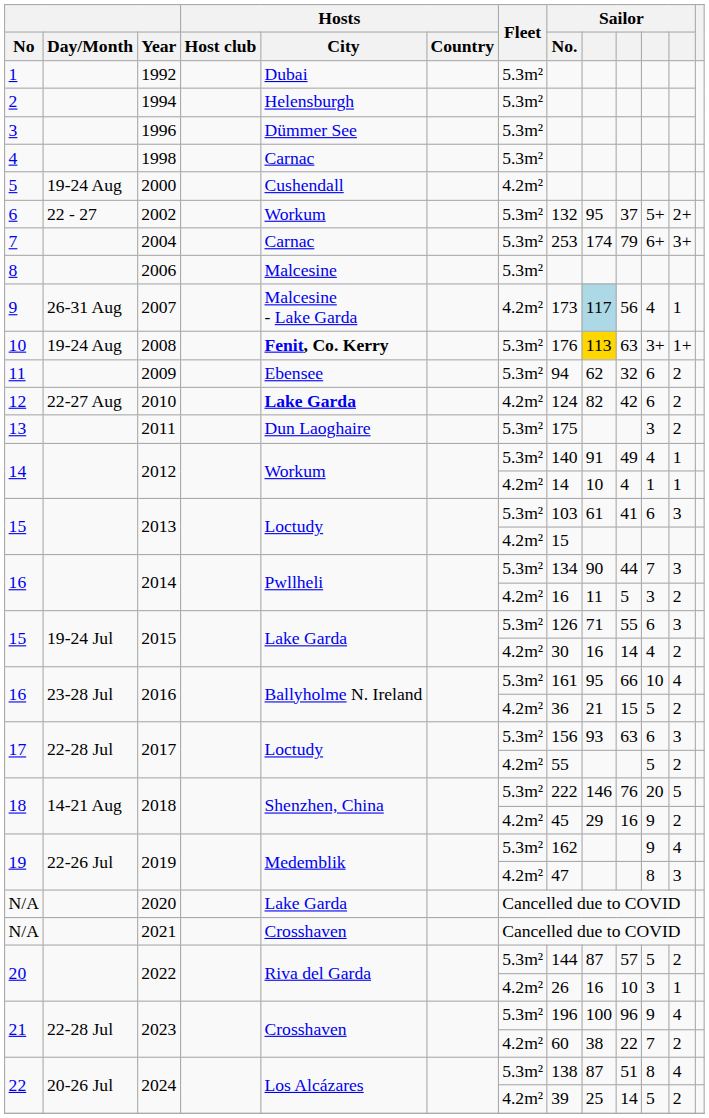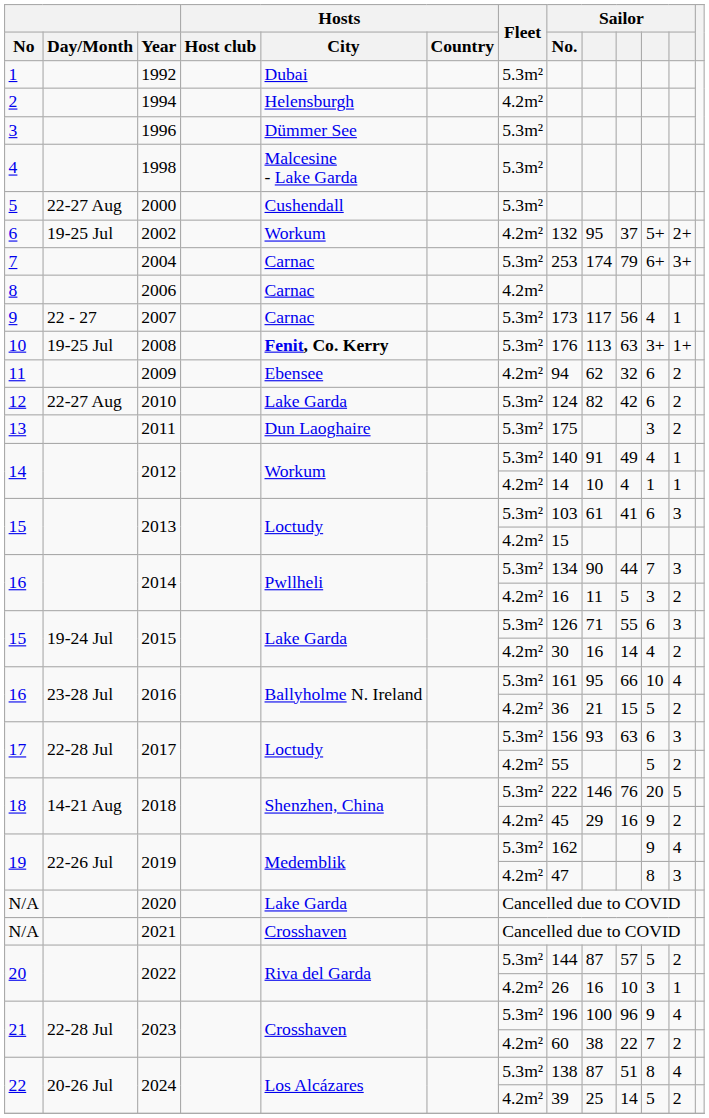1994 | Fleet: 5.3m² -> 4.2m²
1998 | Hosts / City: Carnac -> Malcesine - Lake Garda
2000 | Day/Month: 19-24 Aug -> 22-27 Aug
2000 | Fleet: 4.2m² -> 5.3m²
2002 | Day/Month: 22 - 27 -> 19-25 Jul
2002 | Fleet: 5.3m² -> 4.2m²
2006 | Hosts / City: Malcesine -> Carnac
2006 | Fleet: 5.3m² -> 4.2m²
2007 | Day/Month: 26-31 Aug -> 22 - 27
2007 | Hosts / City: Malcesine - Lake Garda -> Carnac
2007 | Fleet: 4.2m² -> 5.3m²
2007 | column 9: lightblue background -> no background
2008 | Day/Month: 19-24 Aug -> 19-25 Jul
2008 | column 9: gold background -> no background
2009 | Fleet: 5.3m² -> 4.2m²
2010 | Hosts / City: bold -> normal
2010 | Fleet: 4.2m² -> 5.3m²
